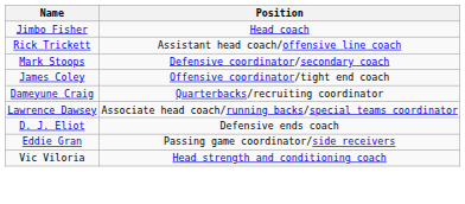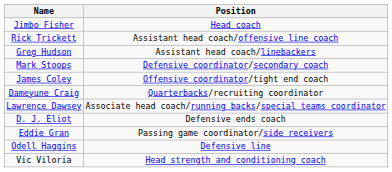+ row: Greg Hudson | Assistant head coach/linebackers
+ row: Odell Haggins | Defensive line
